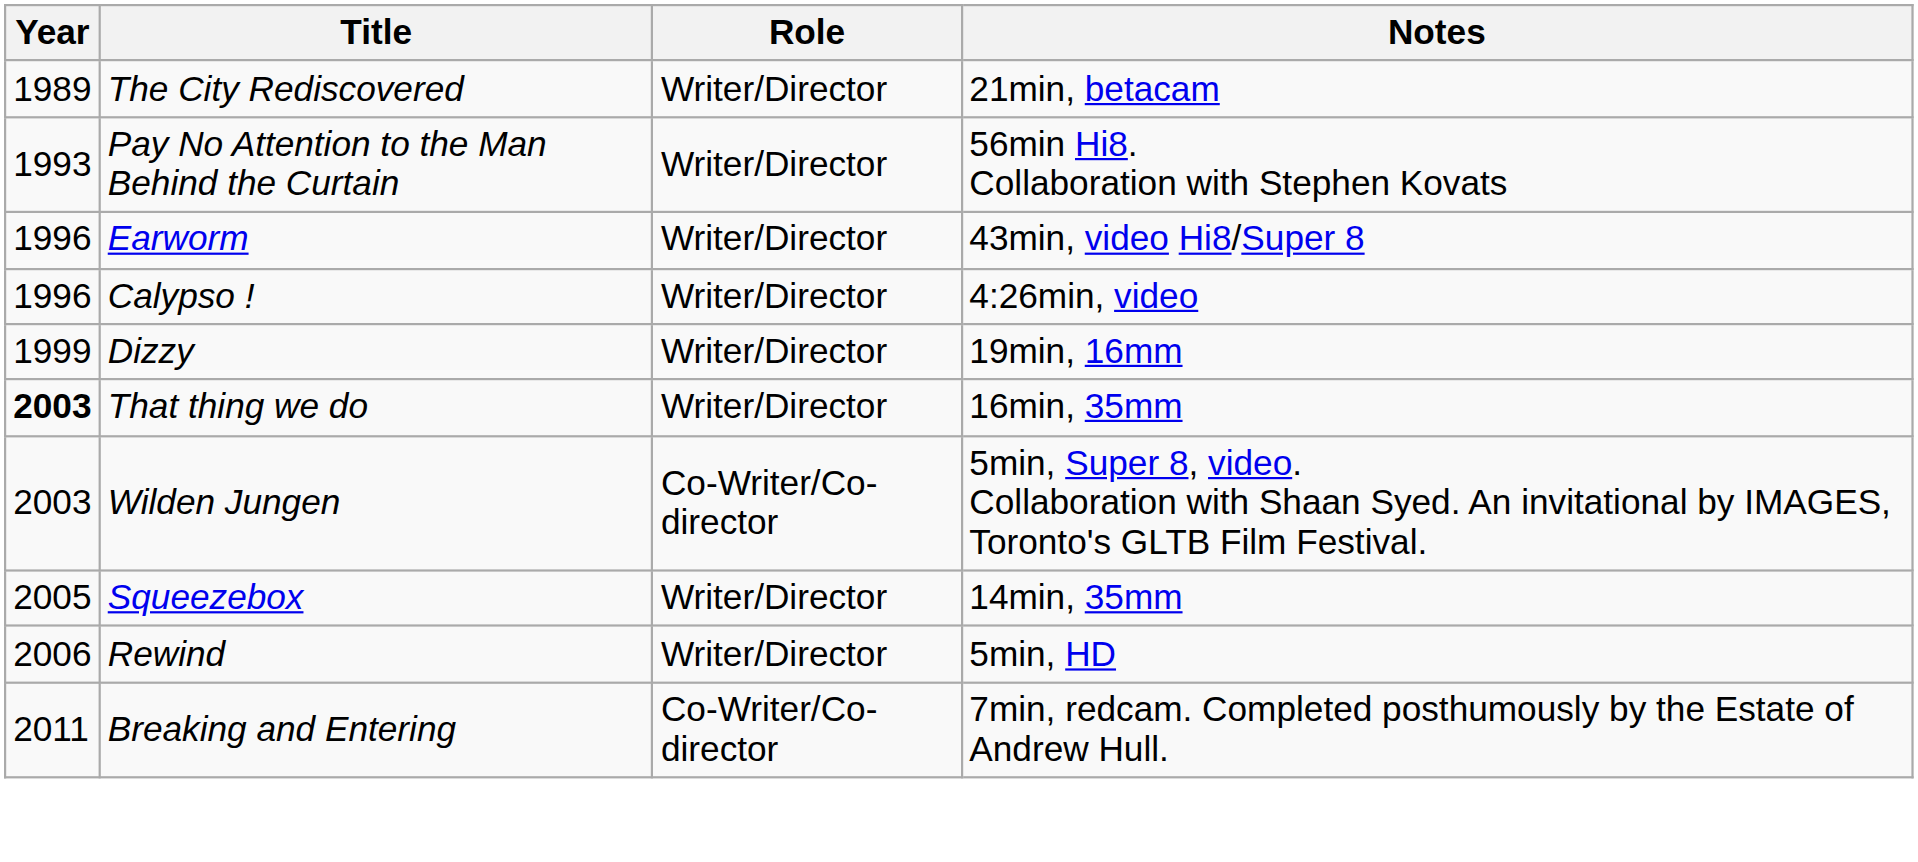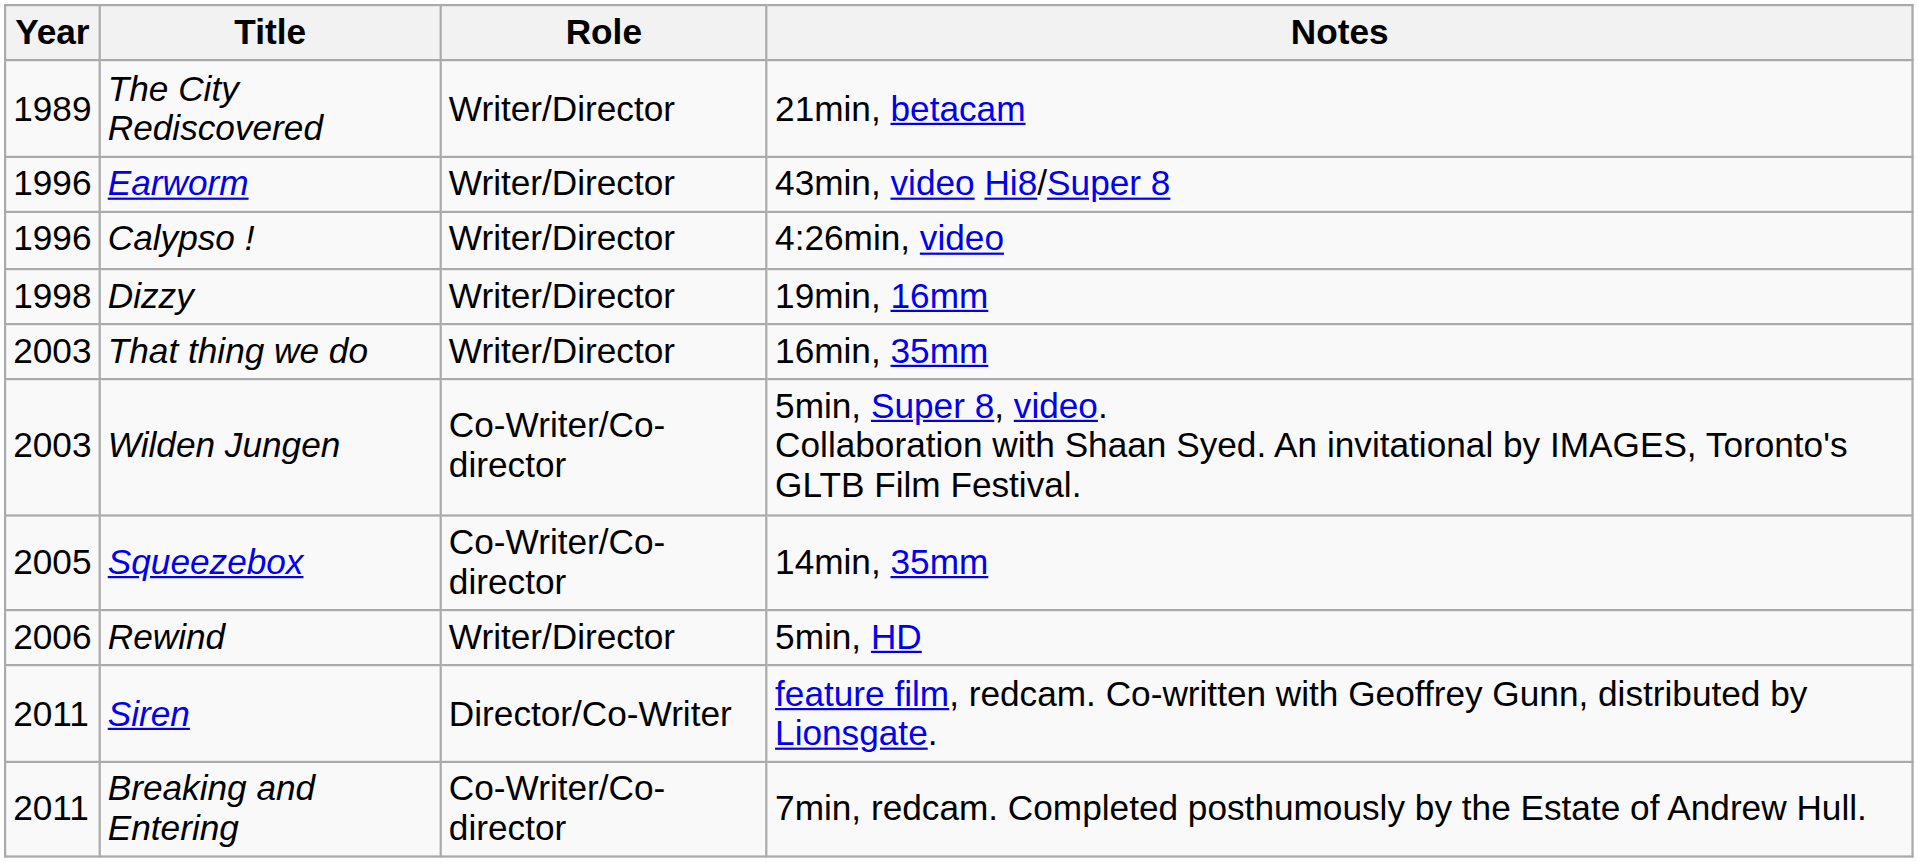- row: 1993 | Pay No Attention to the Man Behind the Curtain | Writer/Director | 56min Hi8. Collaboration with Stephen Kovats
Dizzy | Year: 1999 -> 1998
That thing we do | Year: bold -> normal
Squeezebox | Role: Writer/Director -> Co-Writer/Co-director
+ row: 2011 | Siren | Director/Co-Writer | feature film, redcam. Co-written with Geoffrey Gunn, distributed by Lionsgate.
